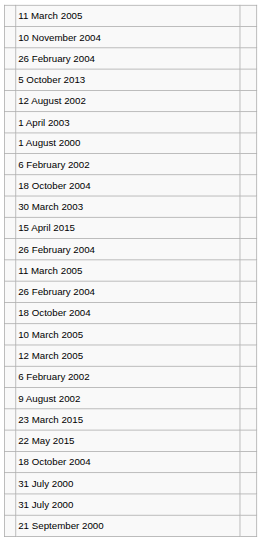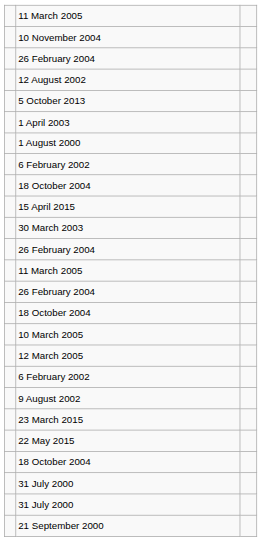rows swapped: 5 October 2013 <-> 12 August 2002
rows swapped: 30 March 2003 <-> 15 April 2015
